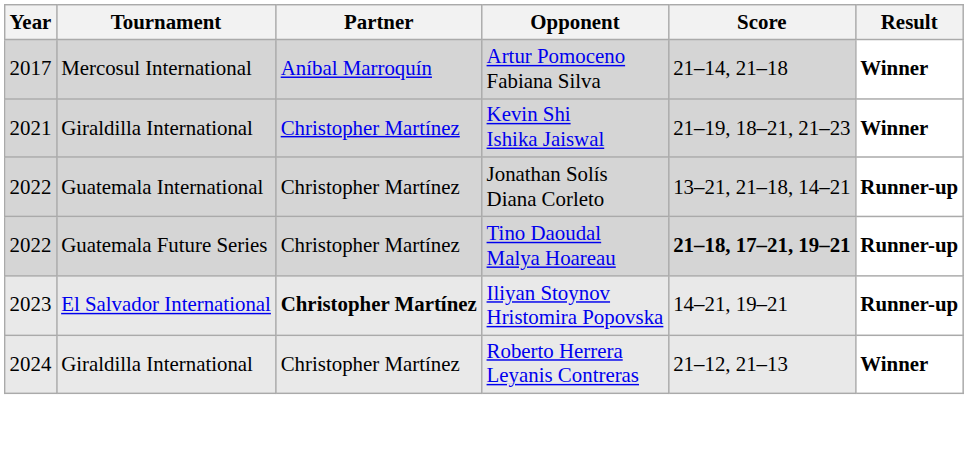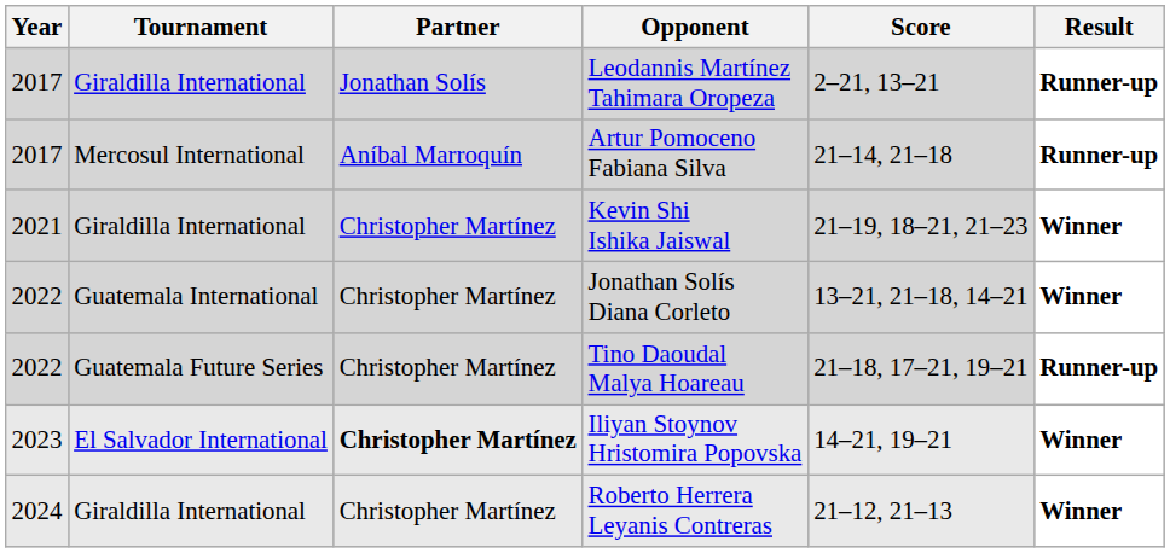+ row: 2017 | Giraldilla International | Jonathan Solís | Leodannis Martínez Tahimara Oropeza | 2–21, 13–21 | Runner-up
Artur Pomoceno Fabiana Silva | Result: Winner -> Runner-up
Jonathan Solís Diana Corleto | Result: Runner-up -> Winner
Tino Daoudal Malya Hoareau | Score: bold -> normal
Iliyan Stoynov Hristomira Popovska | Result: Runner-up -> Winner
